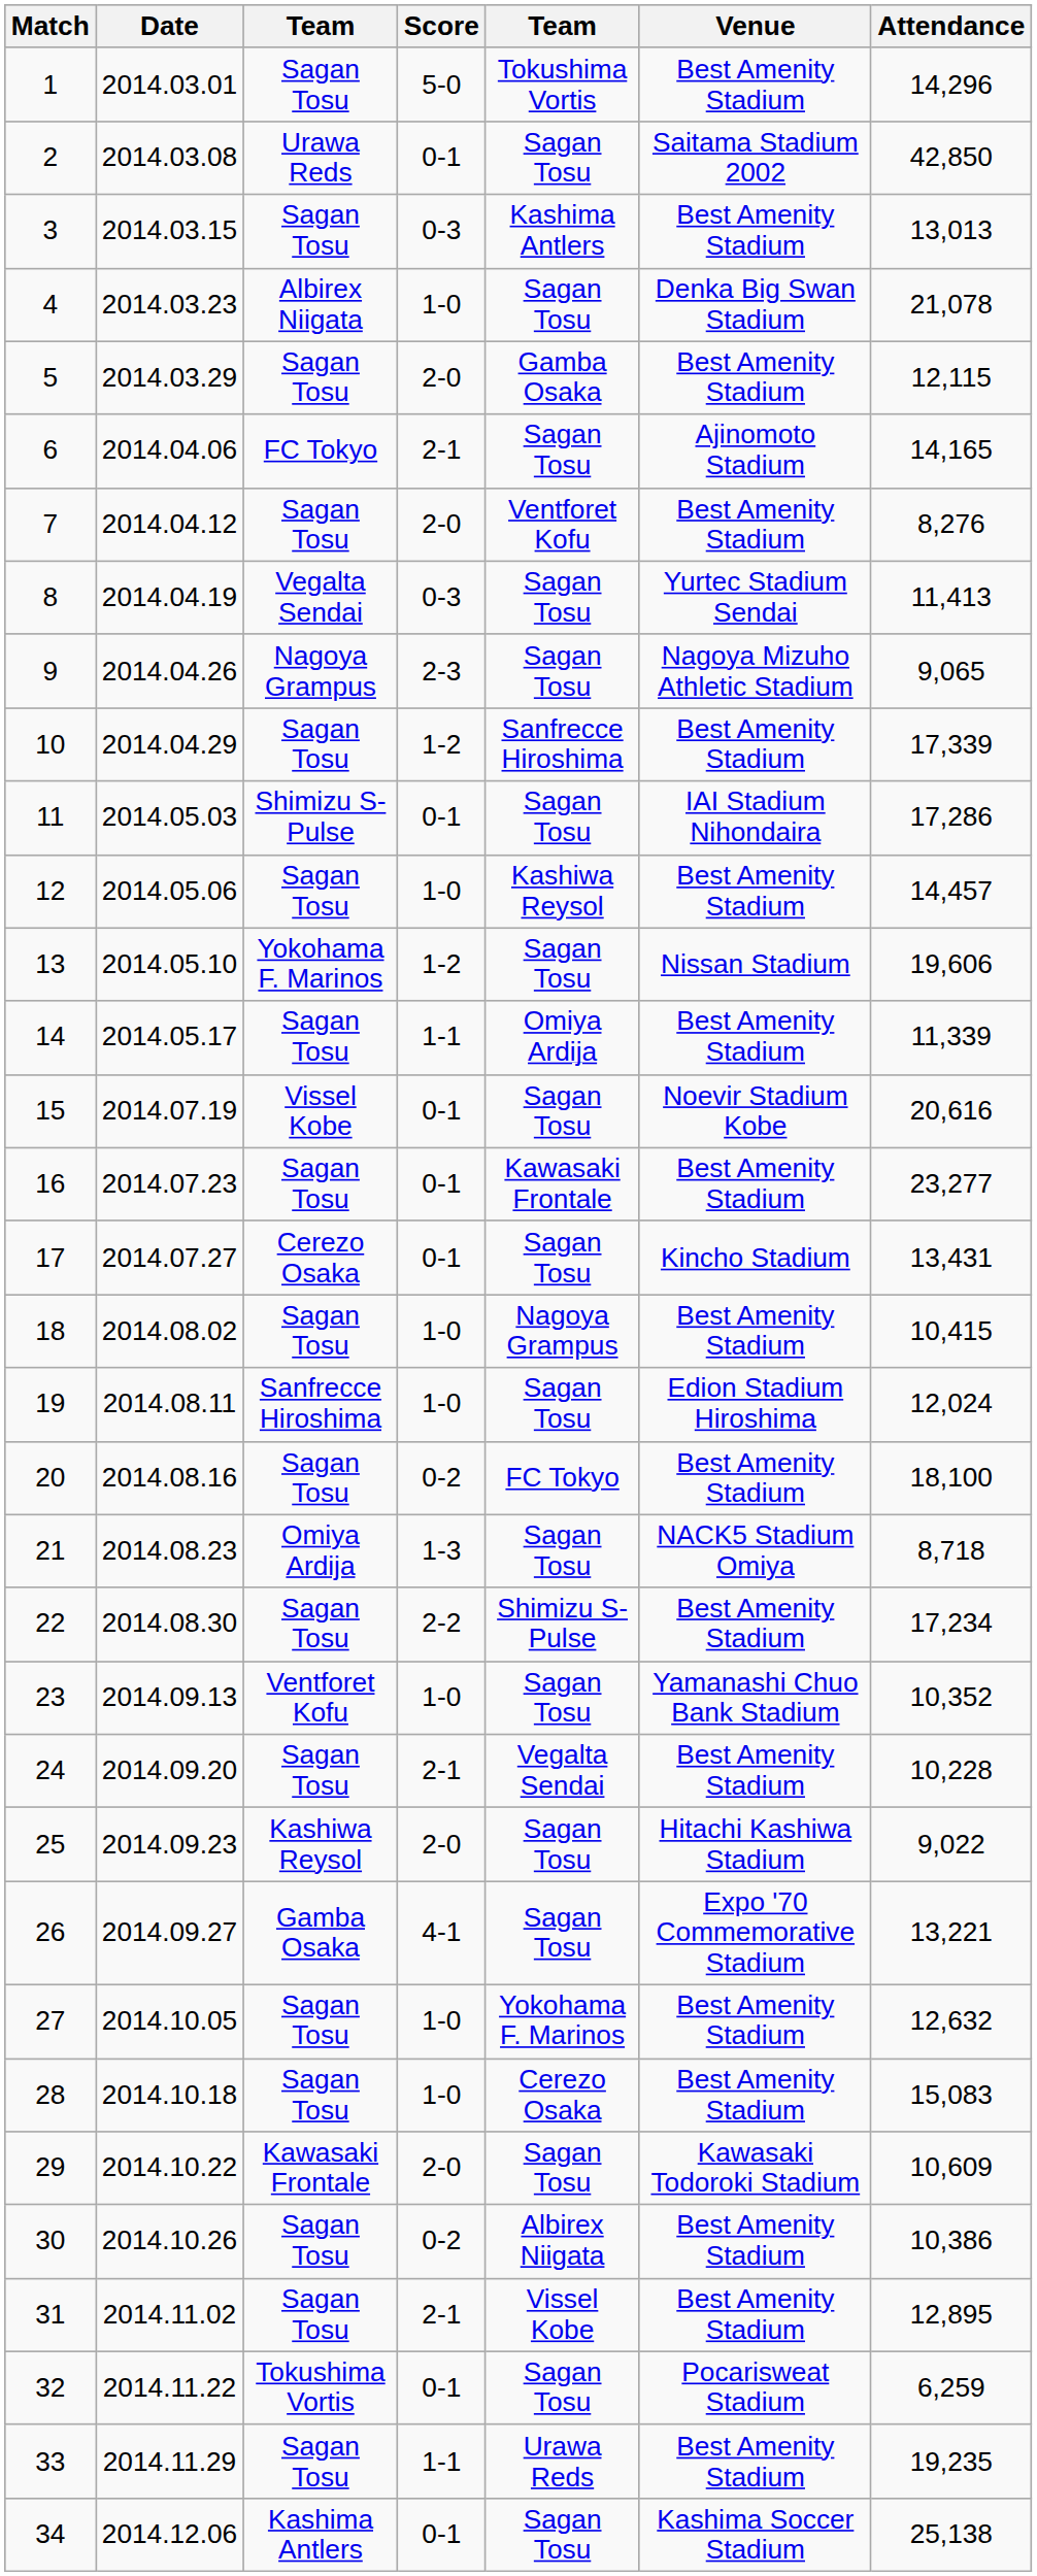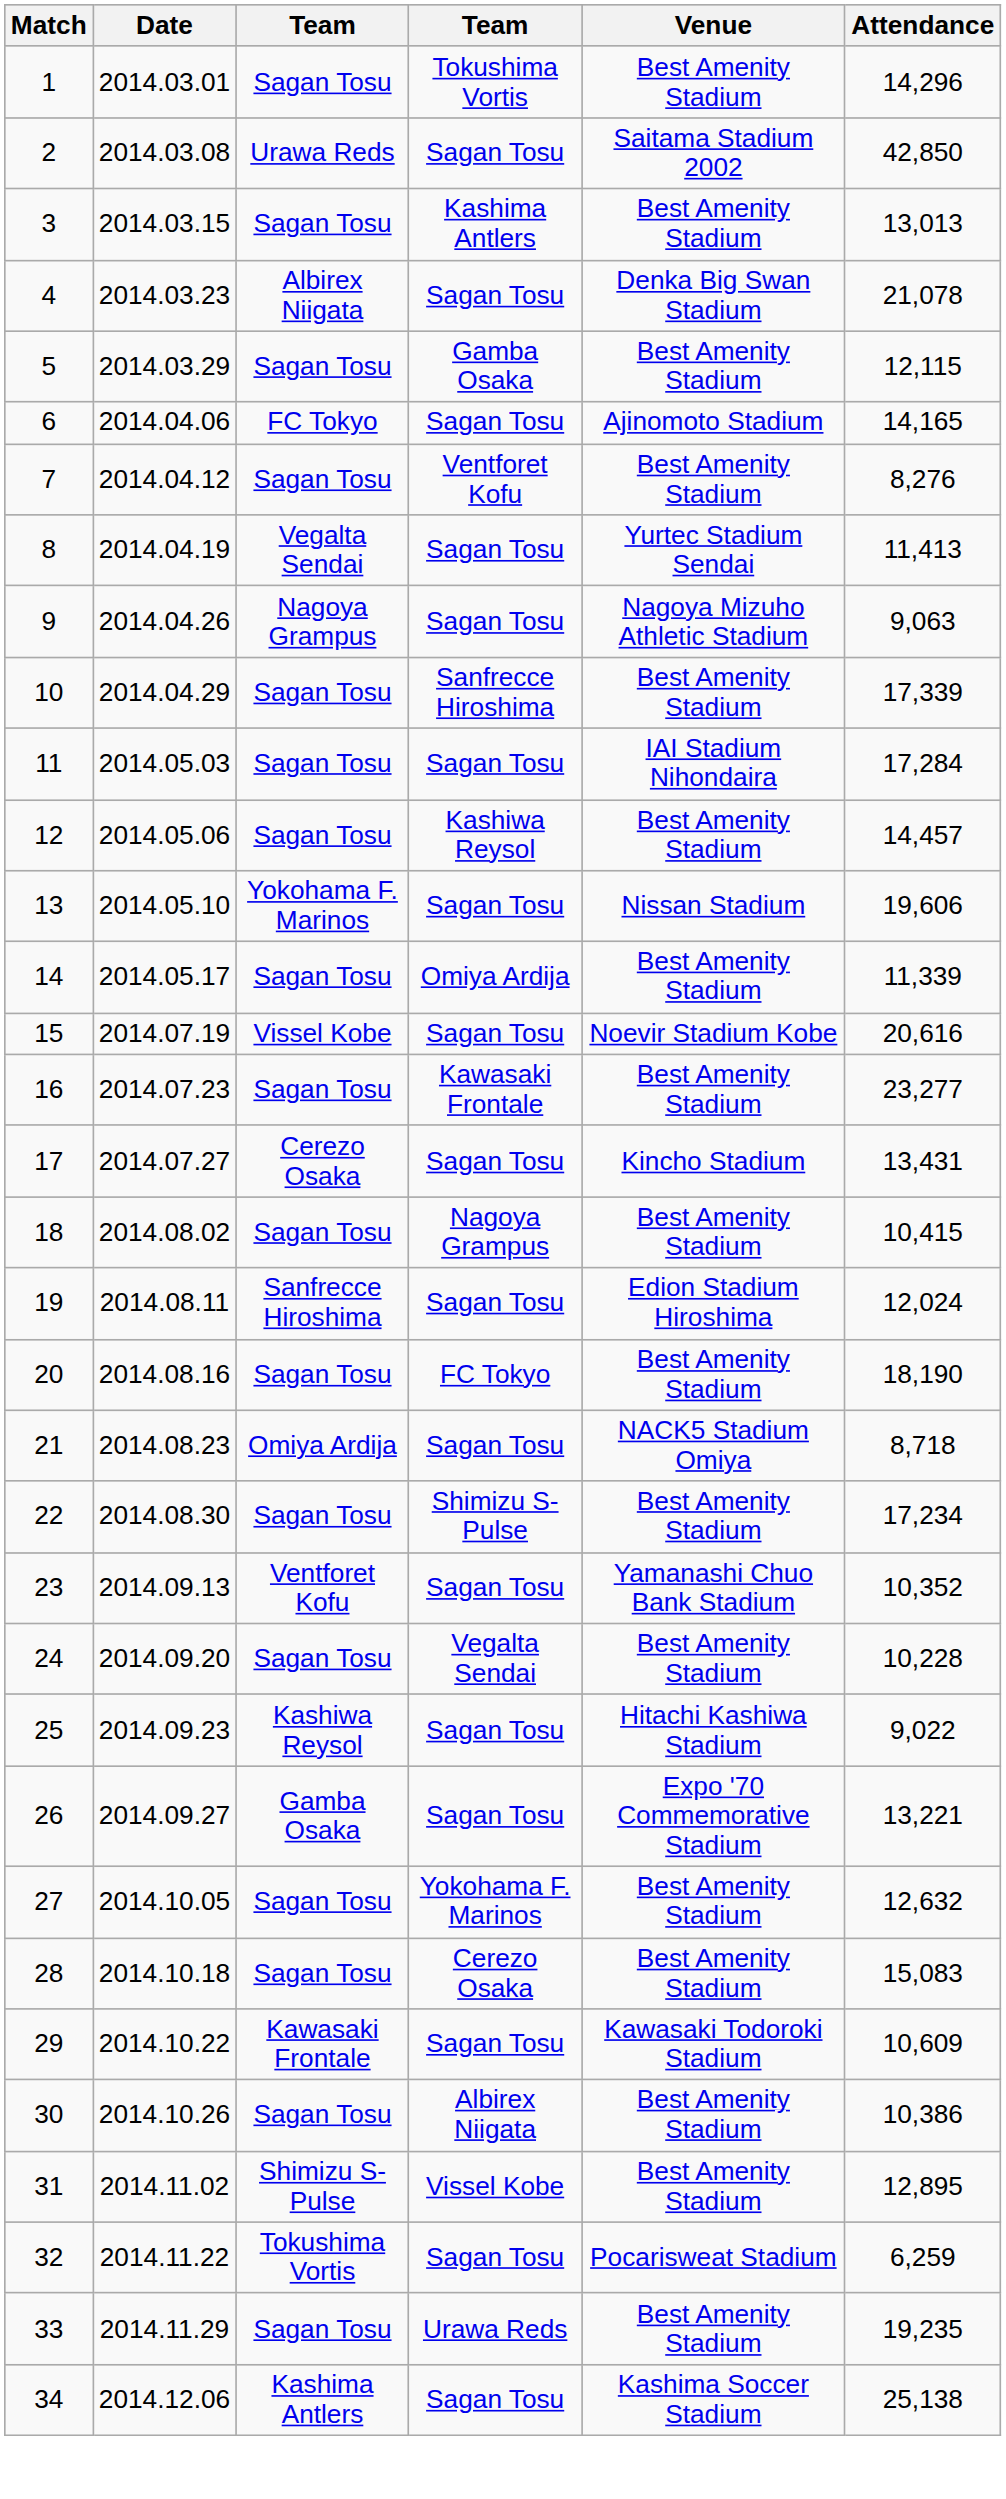- column: Score | 5-0 | 0-1 | 0-3 | 1-0 | 2-0 | 2-1 | 2-0 | 0-3 | 2-3 | 1-2 | 0-1 | 1-0 | 1-2 | 1-1 | 0-1 | 0-1 | 0-1 | 1-0 | 1-0 | 0-2 | 1-3 | 2-2 | 1-0 | 2-1 | 2-0 | 4-1 | 1-0 | 1-0 | 2-0 | 0-2 | 2-1 | 0-1 | 1-1 | 0-1
9 | Attendance: 9,065 -> 9,063
11 | column 3: Shimizu S-Pulse -> Sagan Tosu
11 | Attendance: 17,286 -> 17,284
20 | Attendance: 18,100 -> 18,190
31 | column 3: Sagan Tosu -> Shimizu S-Pulse
